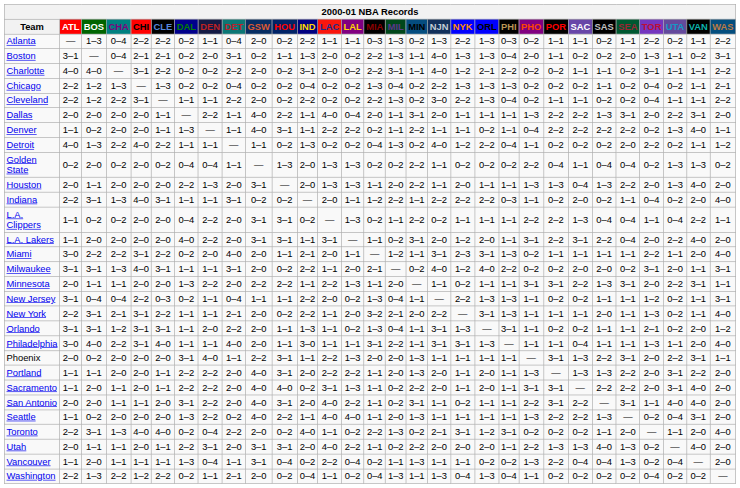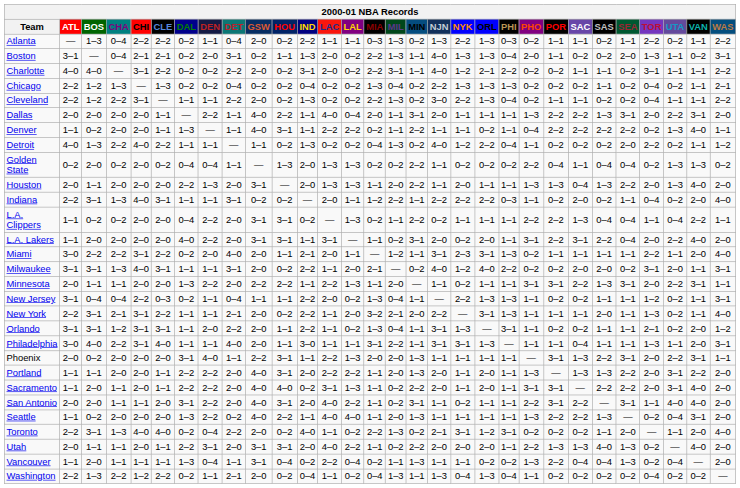Cleveland | IND: 2–2 -> 1–3
L.A. Lakers | NYK: 1–2 -> 0–2
Orlando | IND: 1–3 -> 2–2
Philadelphia | WAS: 4–0 -> 3–1
